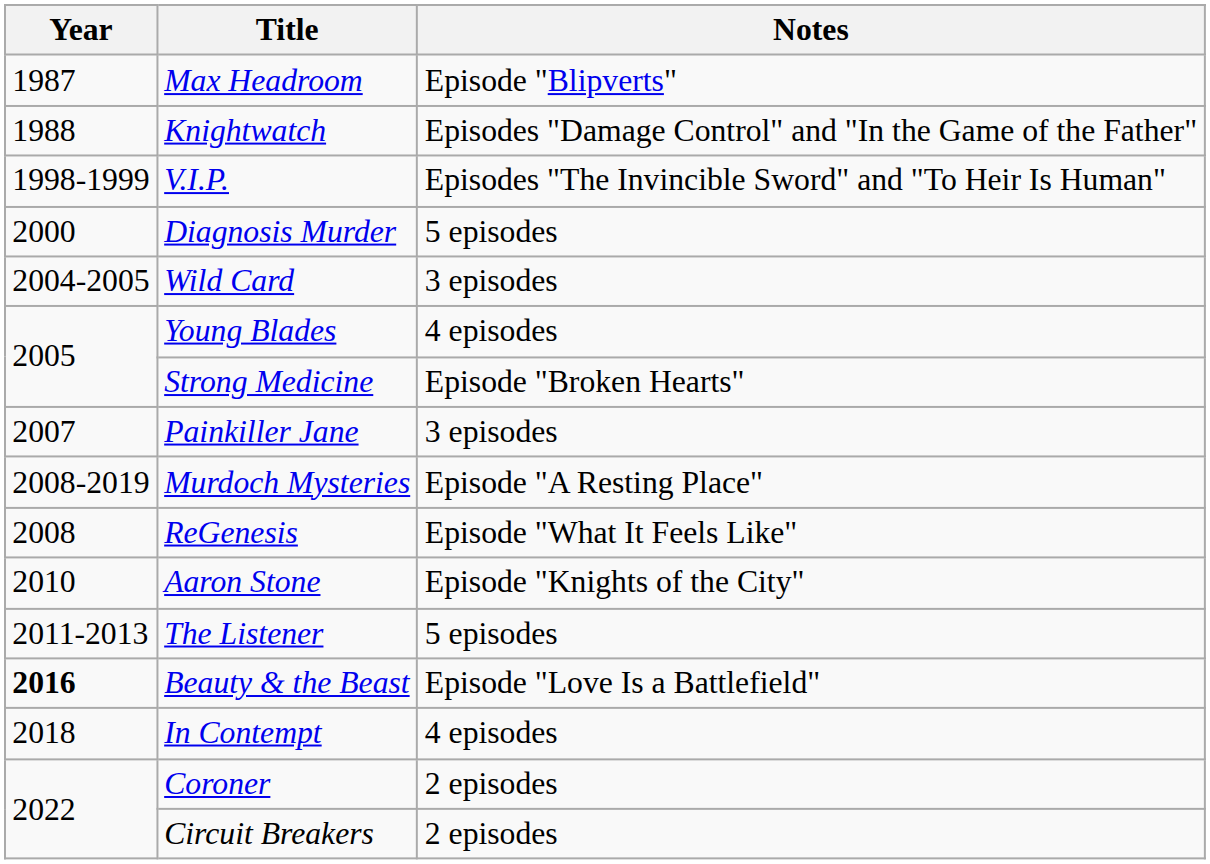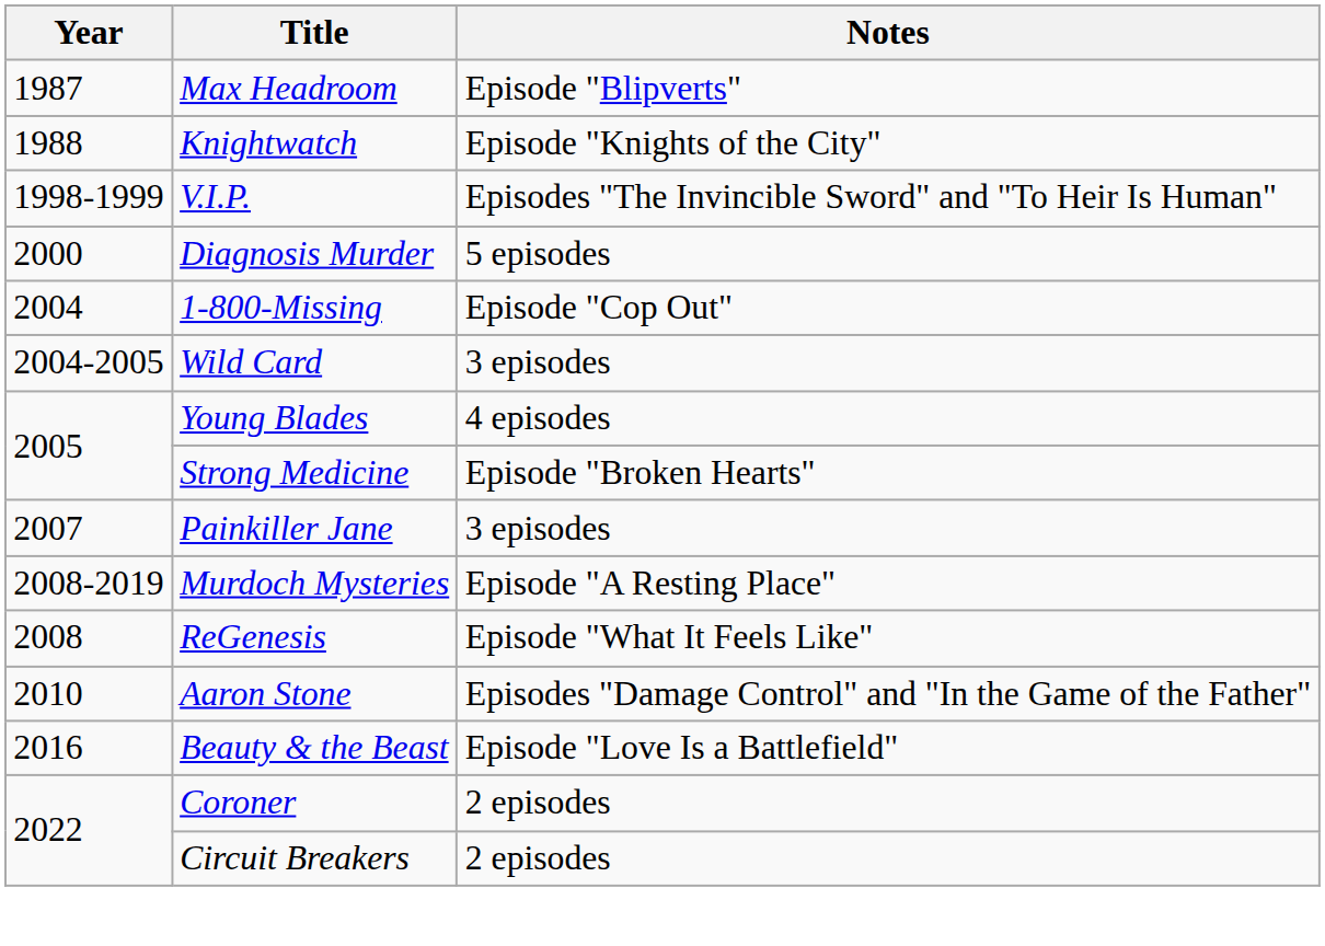Knightwatch | Notes: Episodes "Damage Control" and "In the Game of the Father" -> Episode "Knights of the City"
+ row: 2004 | 1-800-Missing | Episode "Cop Out"
Aaron Stone | Notes: Episode "Knights of the City" -> Episodes "Damage Control" and "In the Game of the Father"
- row: 2011-2013 | The Listener | 5 episodes
Beauty & the Beast | Year: bold -> normal
- row: 2018 | In Contempt | 4 episodes
